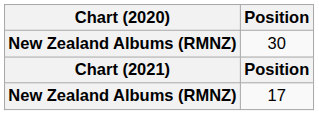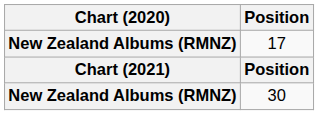rows swapped: 17 <-> 30
